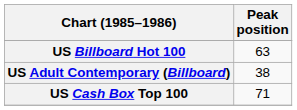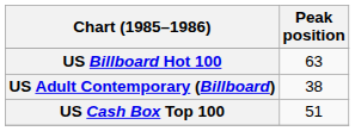US Cash Box Top 100 | Peak position: 71 -> 51
